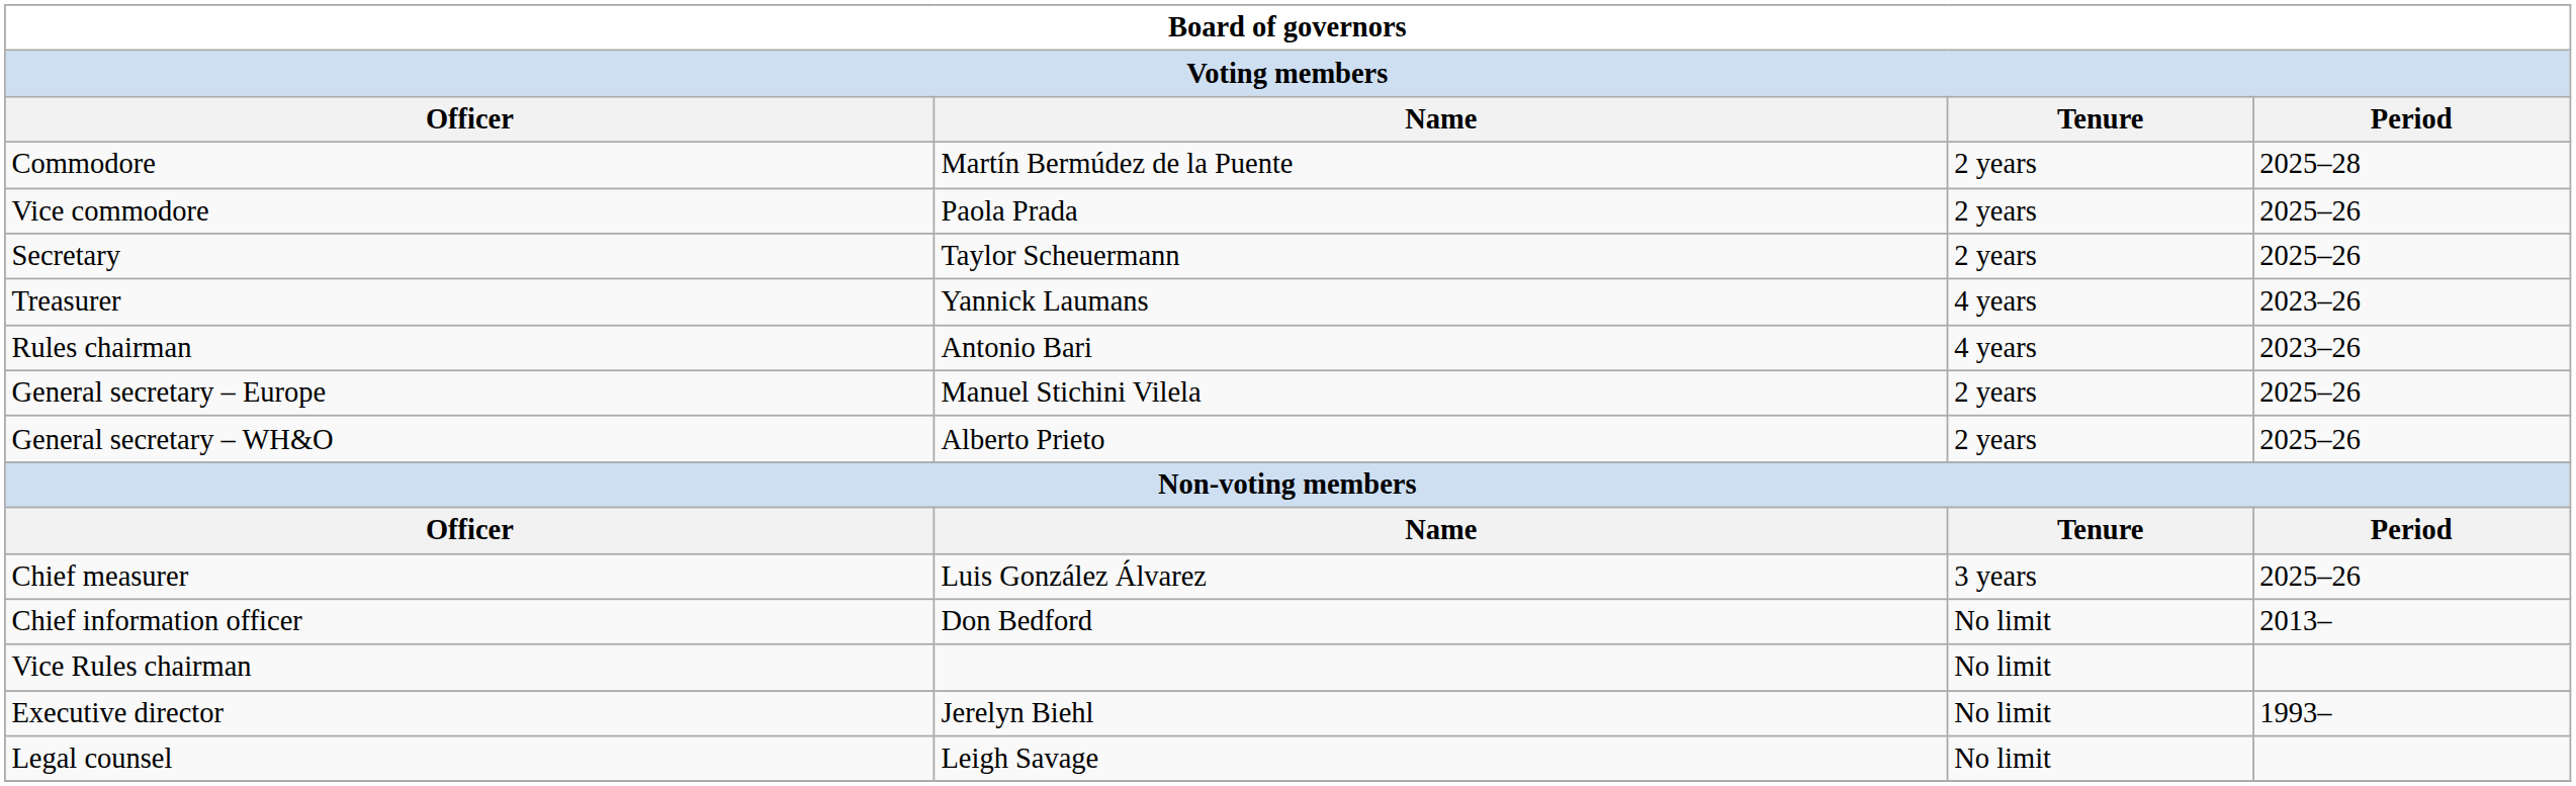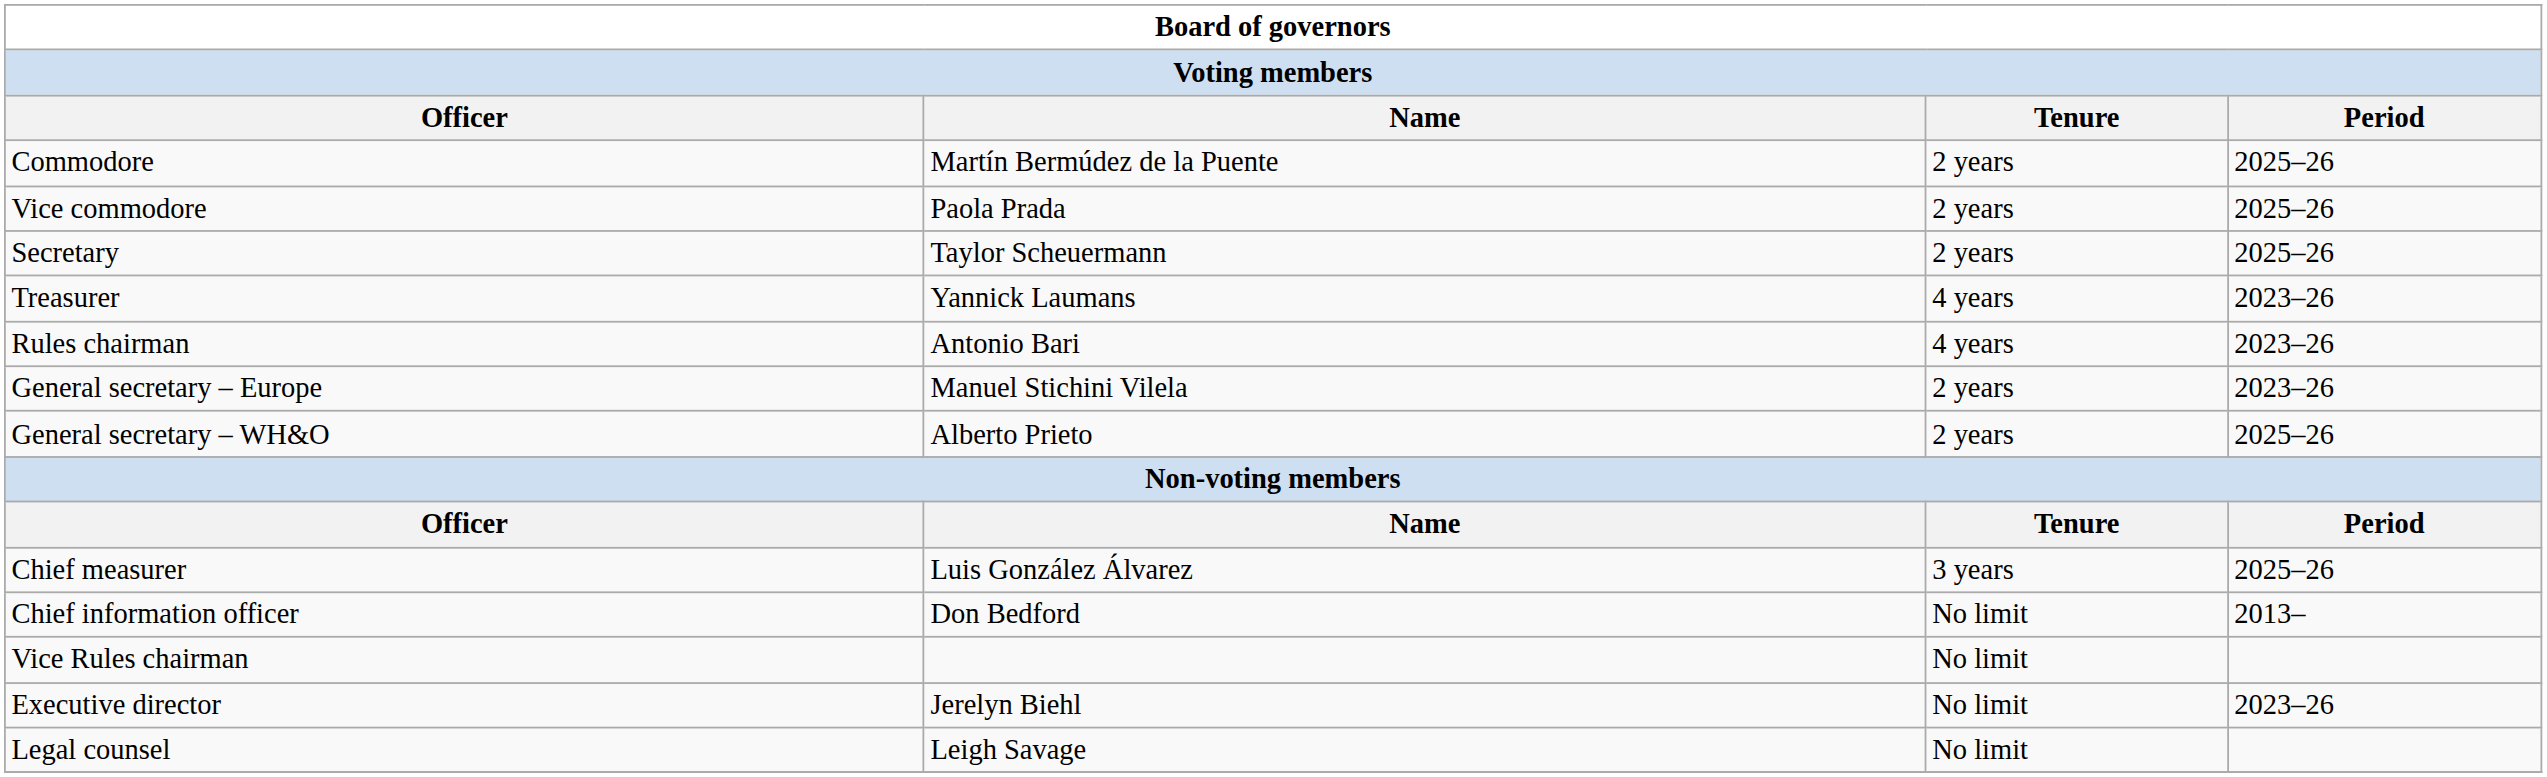Commodore | column 4: 2025–28 -> 2025–26
General secretary – Europe | column 4: 2025–26 -> 2023–26
Executive director | column 4: 1993– -> 2023–26
